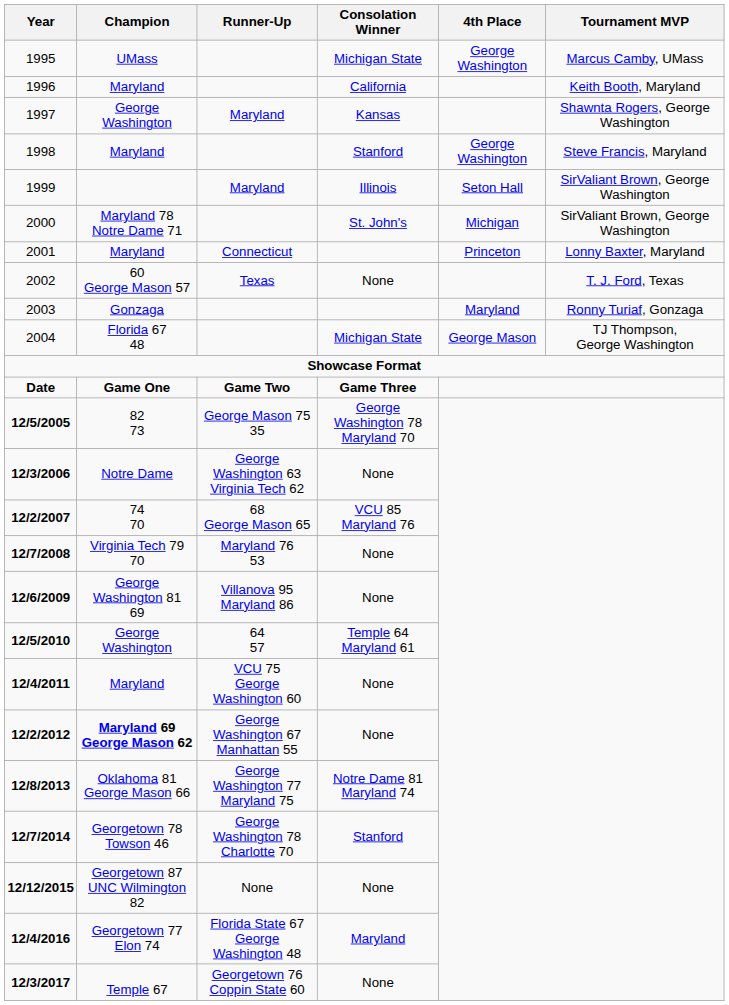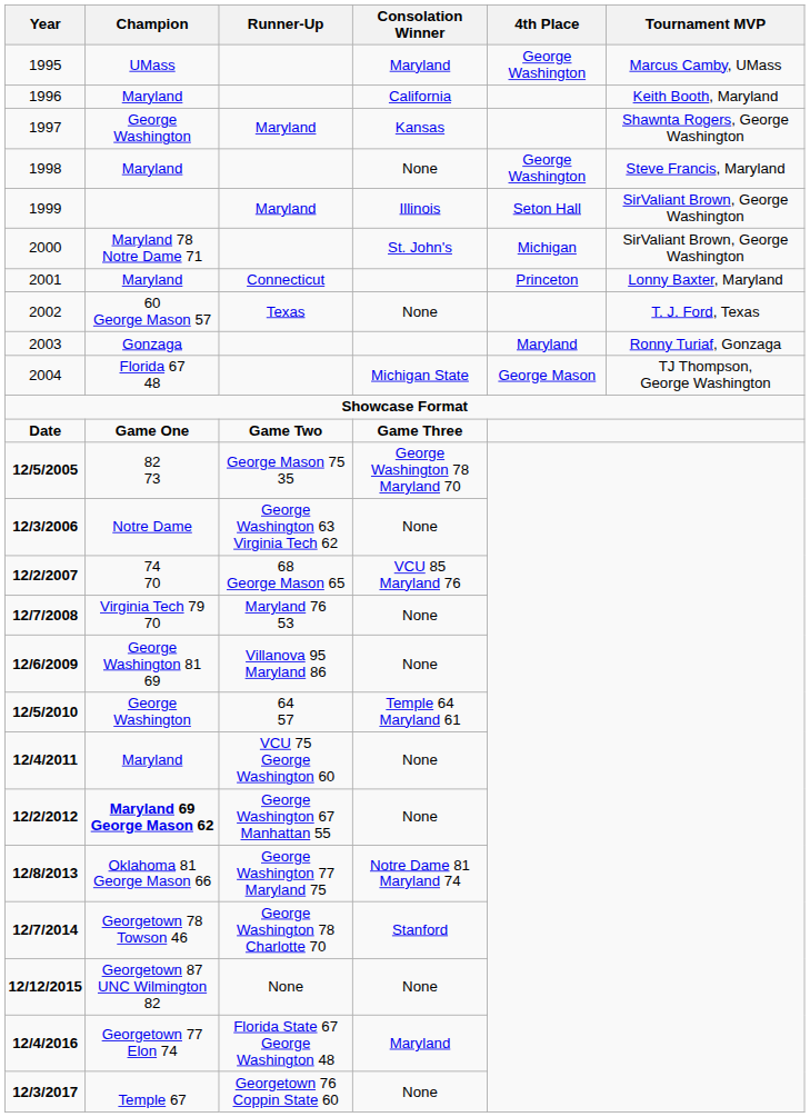1995 | Consolation Winner: Michigan State -> Maryland
1998 | Consolation Winner: Stanford -> None
